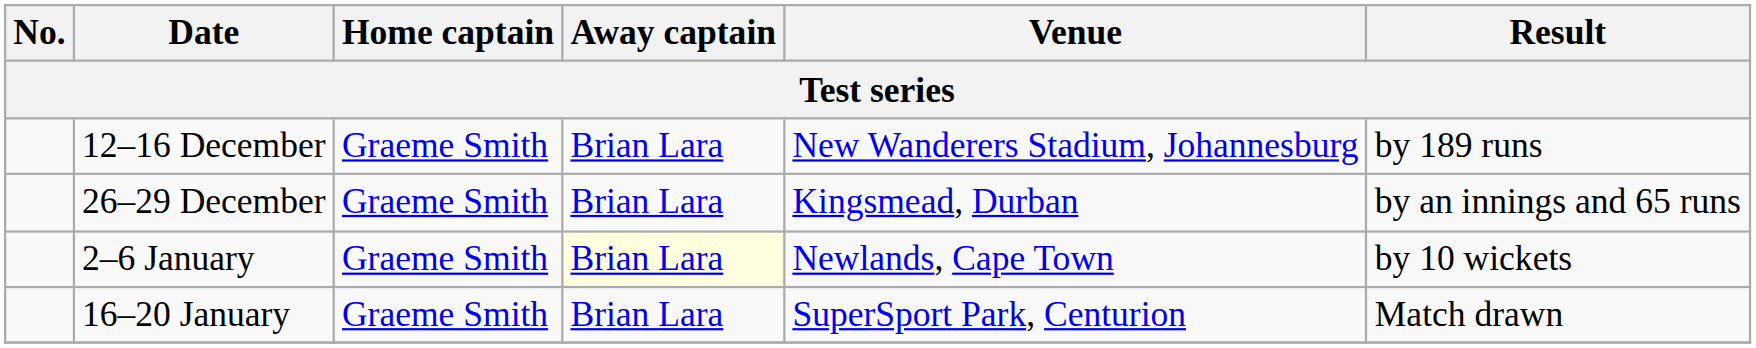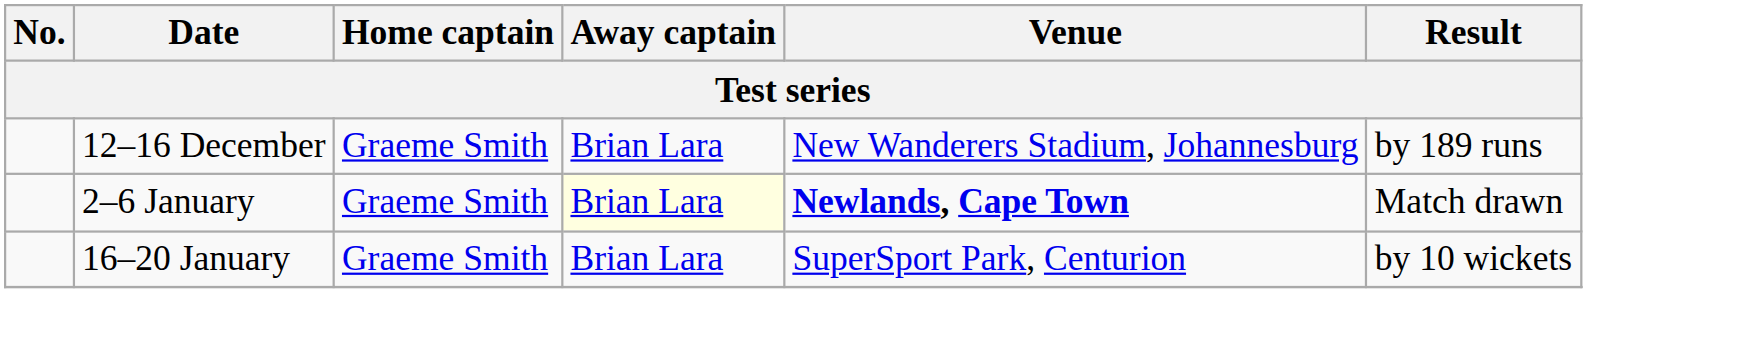- row: 26–29 December | Graeme Smith | Brian Lara | Kingsmead, Durban | by an innings and 65 runs
2–6 January | Venue: normal -> bold
2–6 January | Result: by 10 wickets -> Match drawn
16–20 January | Result: Match drawn -> by 10 wickets
